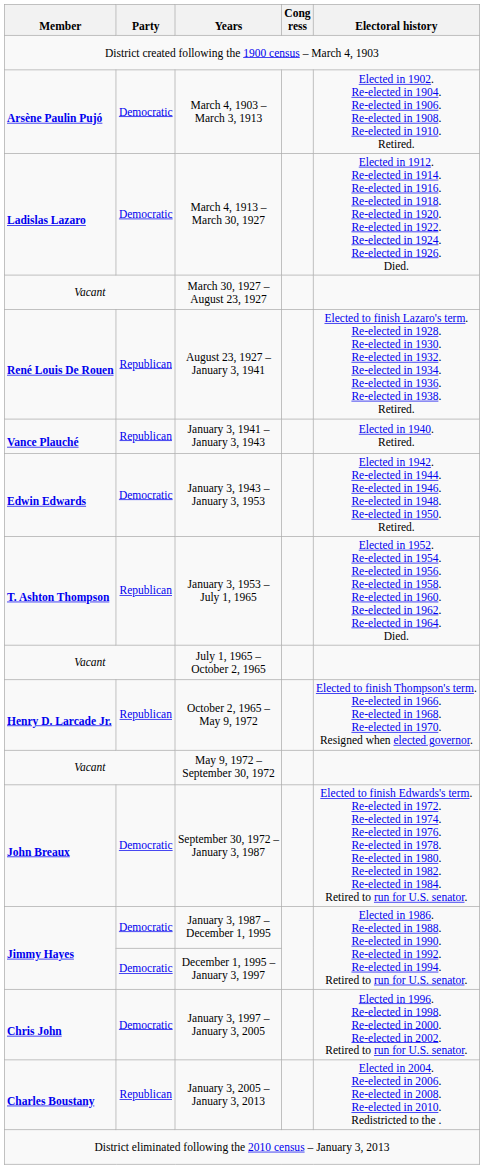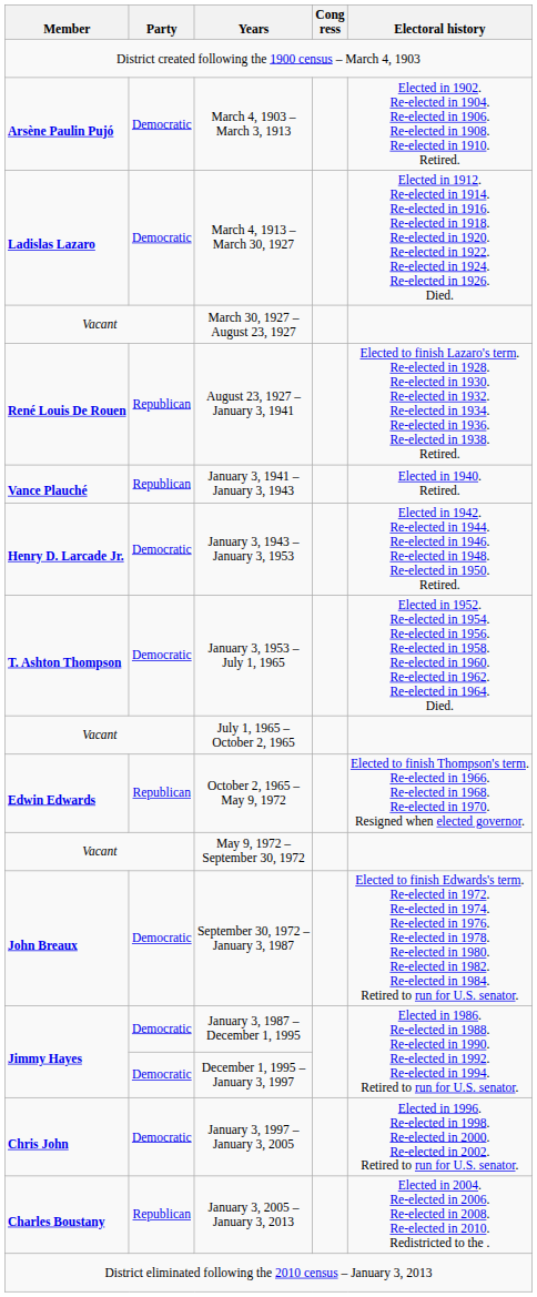January 3, 1943 – January 3, 1953 | Member: Edwin Edwards -> Henry D. Larcade Jr.
January 3, 1953 – July 1, 1965 | Party: Republican -> Democratic
October 2, 1965 – May 9, 1972 | Member: Henry D. Larcade Jr. -> Edwin Edwards
